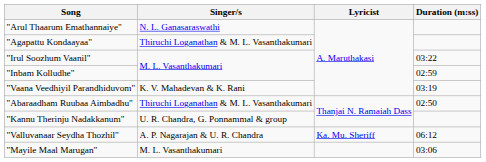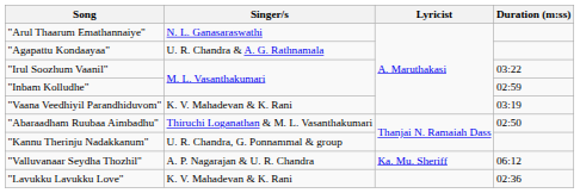"Agapattu Kondaayaa" | Singer/s: Thiruchi Loganathan & M. L. Vasanthakumari -> U. R. Chandra & A. G. Rathnamala
+ row: "Lavukku Lavukku Love" | K. V. Mahadevan & K. Rani | 02:36
- row: "Mayile Maal Marugan" | M. L. Vasanthakumari | 03:06
